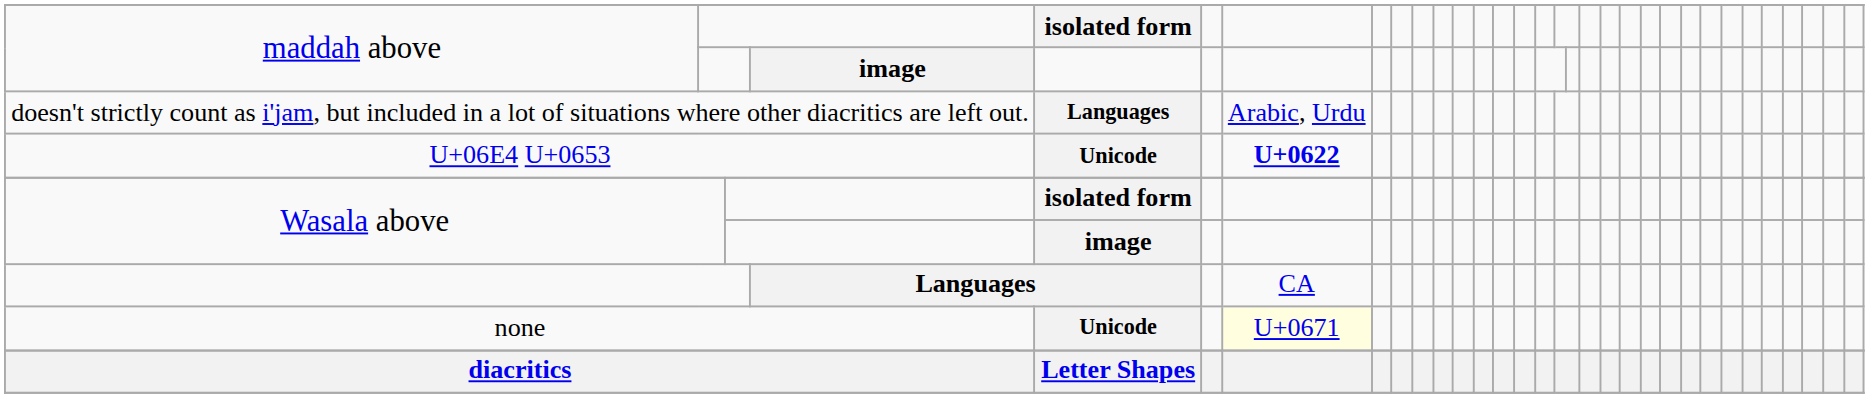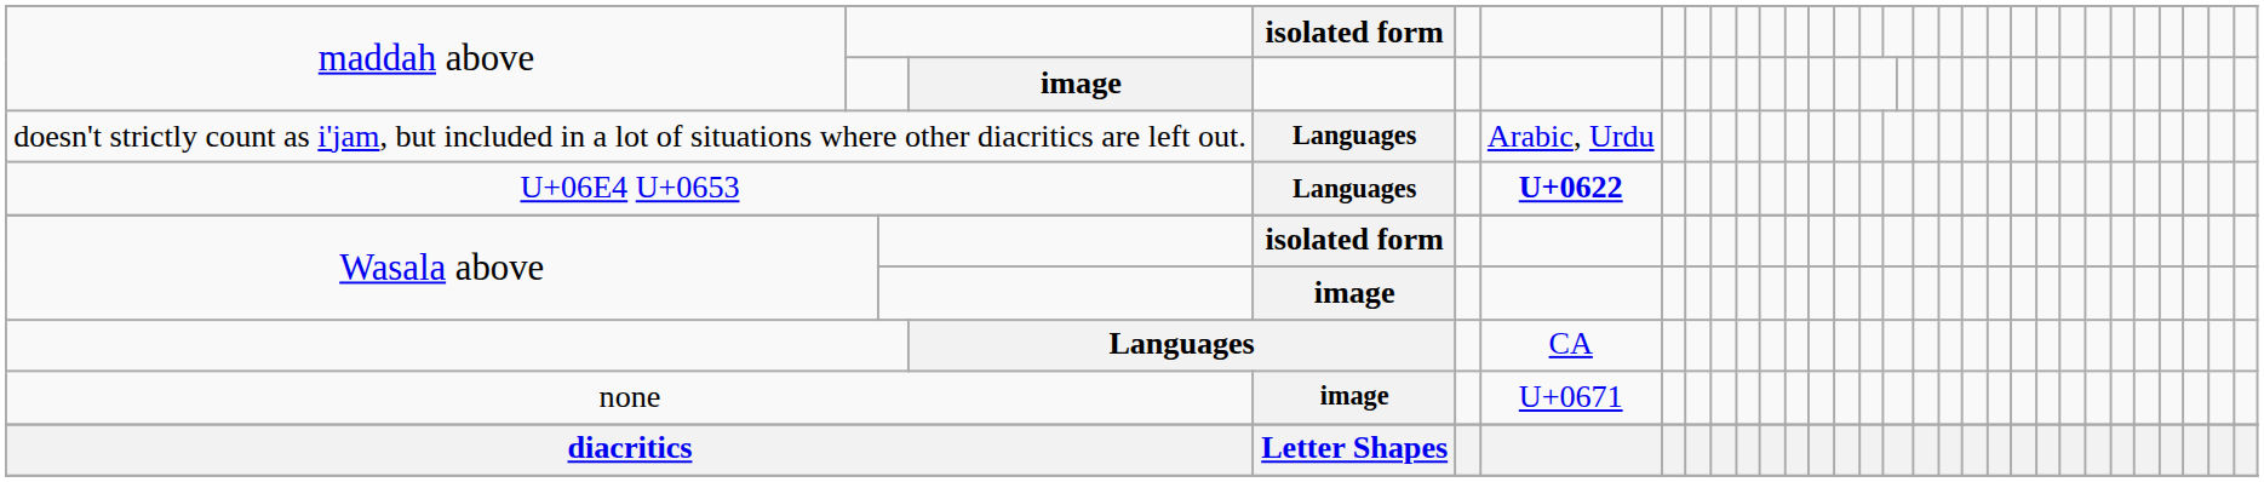U+06E4 U+0653 | column 5: Unicode -> Languages
none | column 5: Unicode -> image
none | column 7: lightyellow background -> no background
